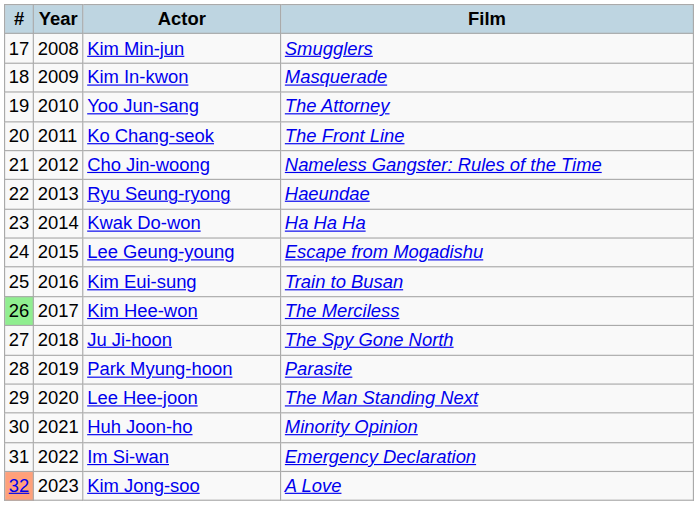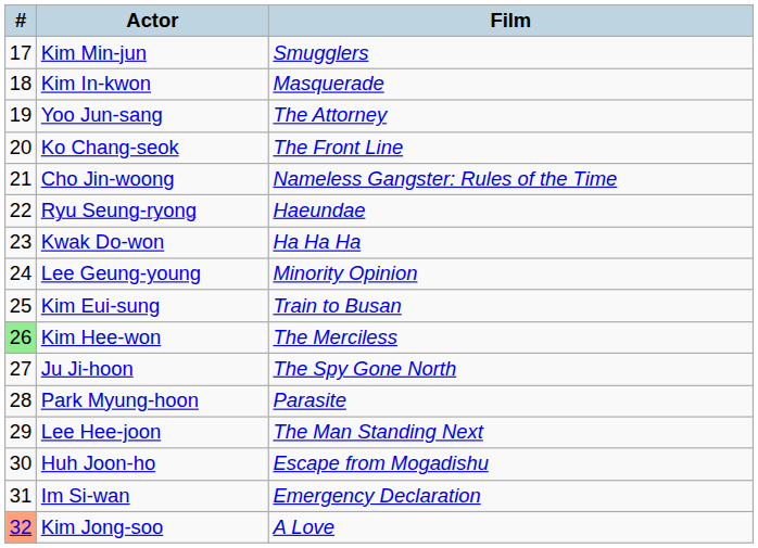- column: Year | 2008 | 2009 | 2010 | 2011 | 2012 | 2013 | 2014 | 2015 | 2016 | 2017 | 2018 | 2019 | 2020 | 2021 | 2022 | 2023
Lee Geung-young | Film: Escape from Mogadishu -> Minority Opinion
Huh Joon-ho | Film: Minority Opinion -> Escape from Mogadishu
